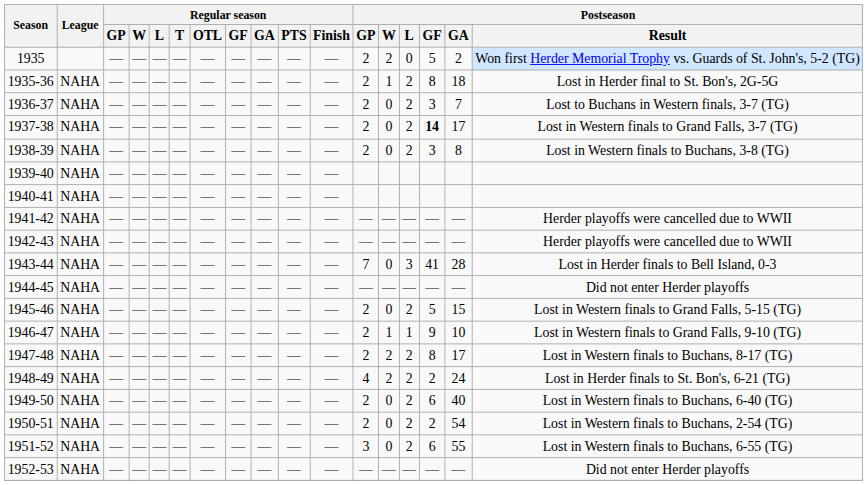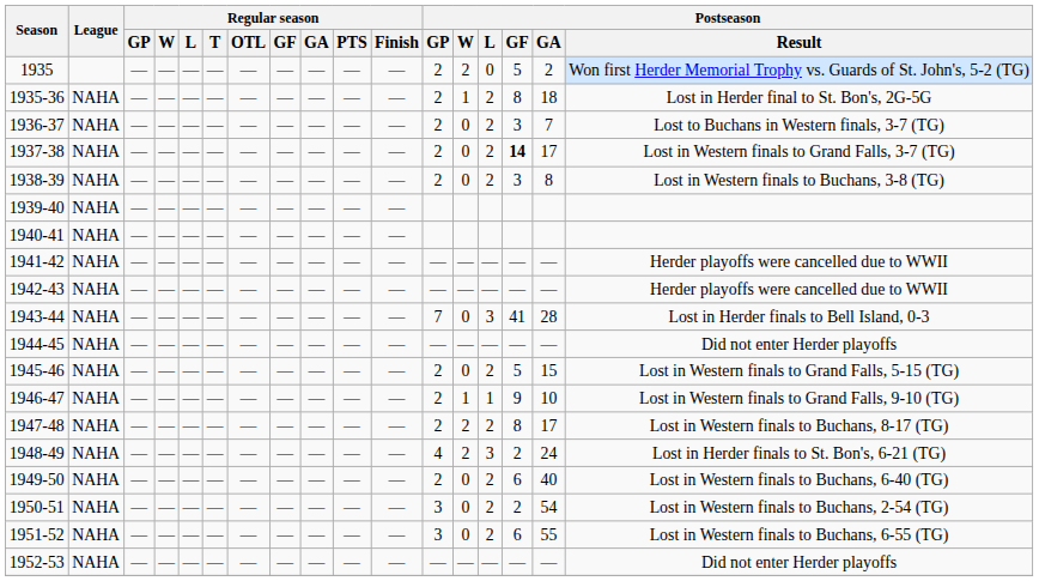1948-49 | Postseason / L: 2 -> 3
1950-51 | Postseason / GP: 2 -> 3
